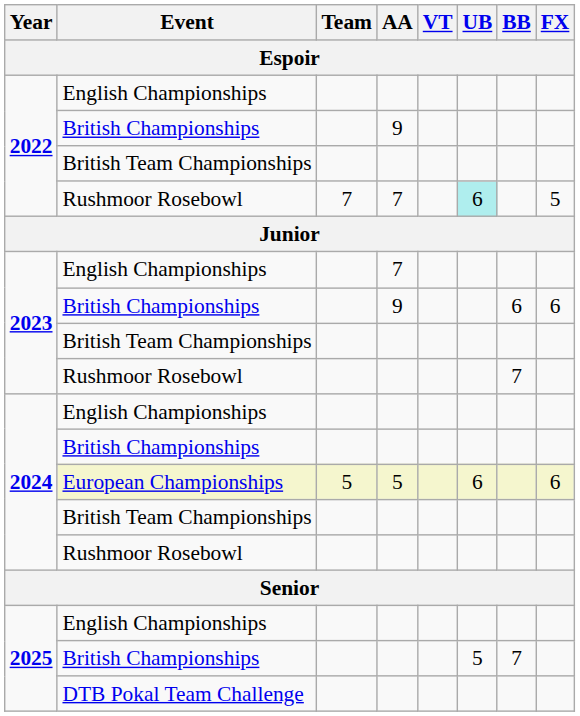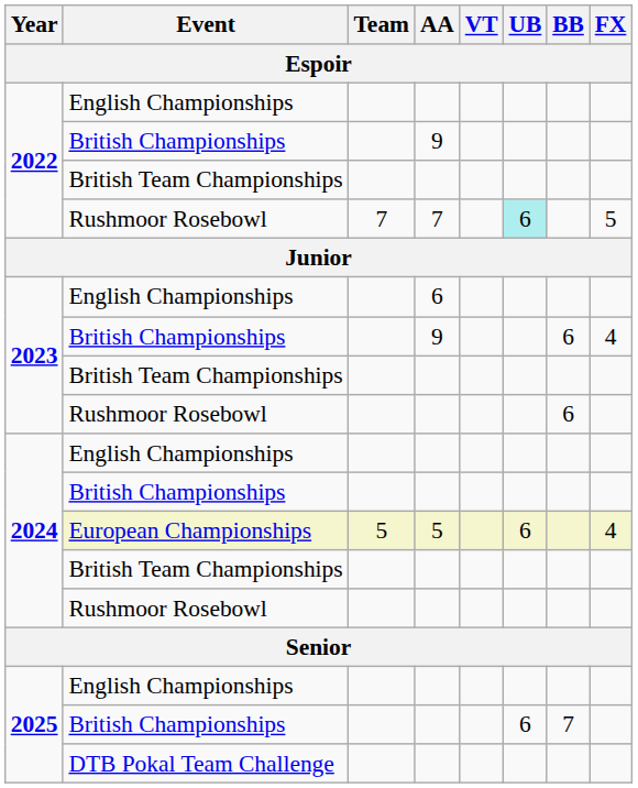2023 / English Championships | AA: 7 -> 6
2023 / British Championships | FX: 6 -> 4
2023 / Rushmoor Rosebowl | BB: 7 -> 6
European Championships | FX: 6 -> 4
2025 / British Championships | UB: 5 -> 6
